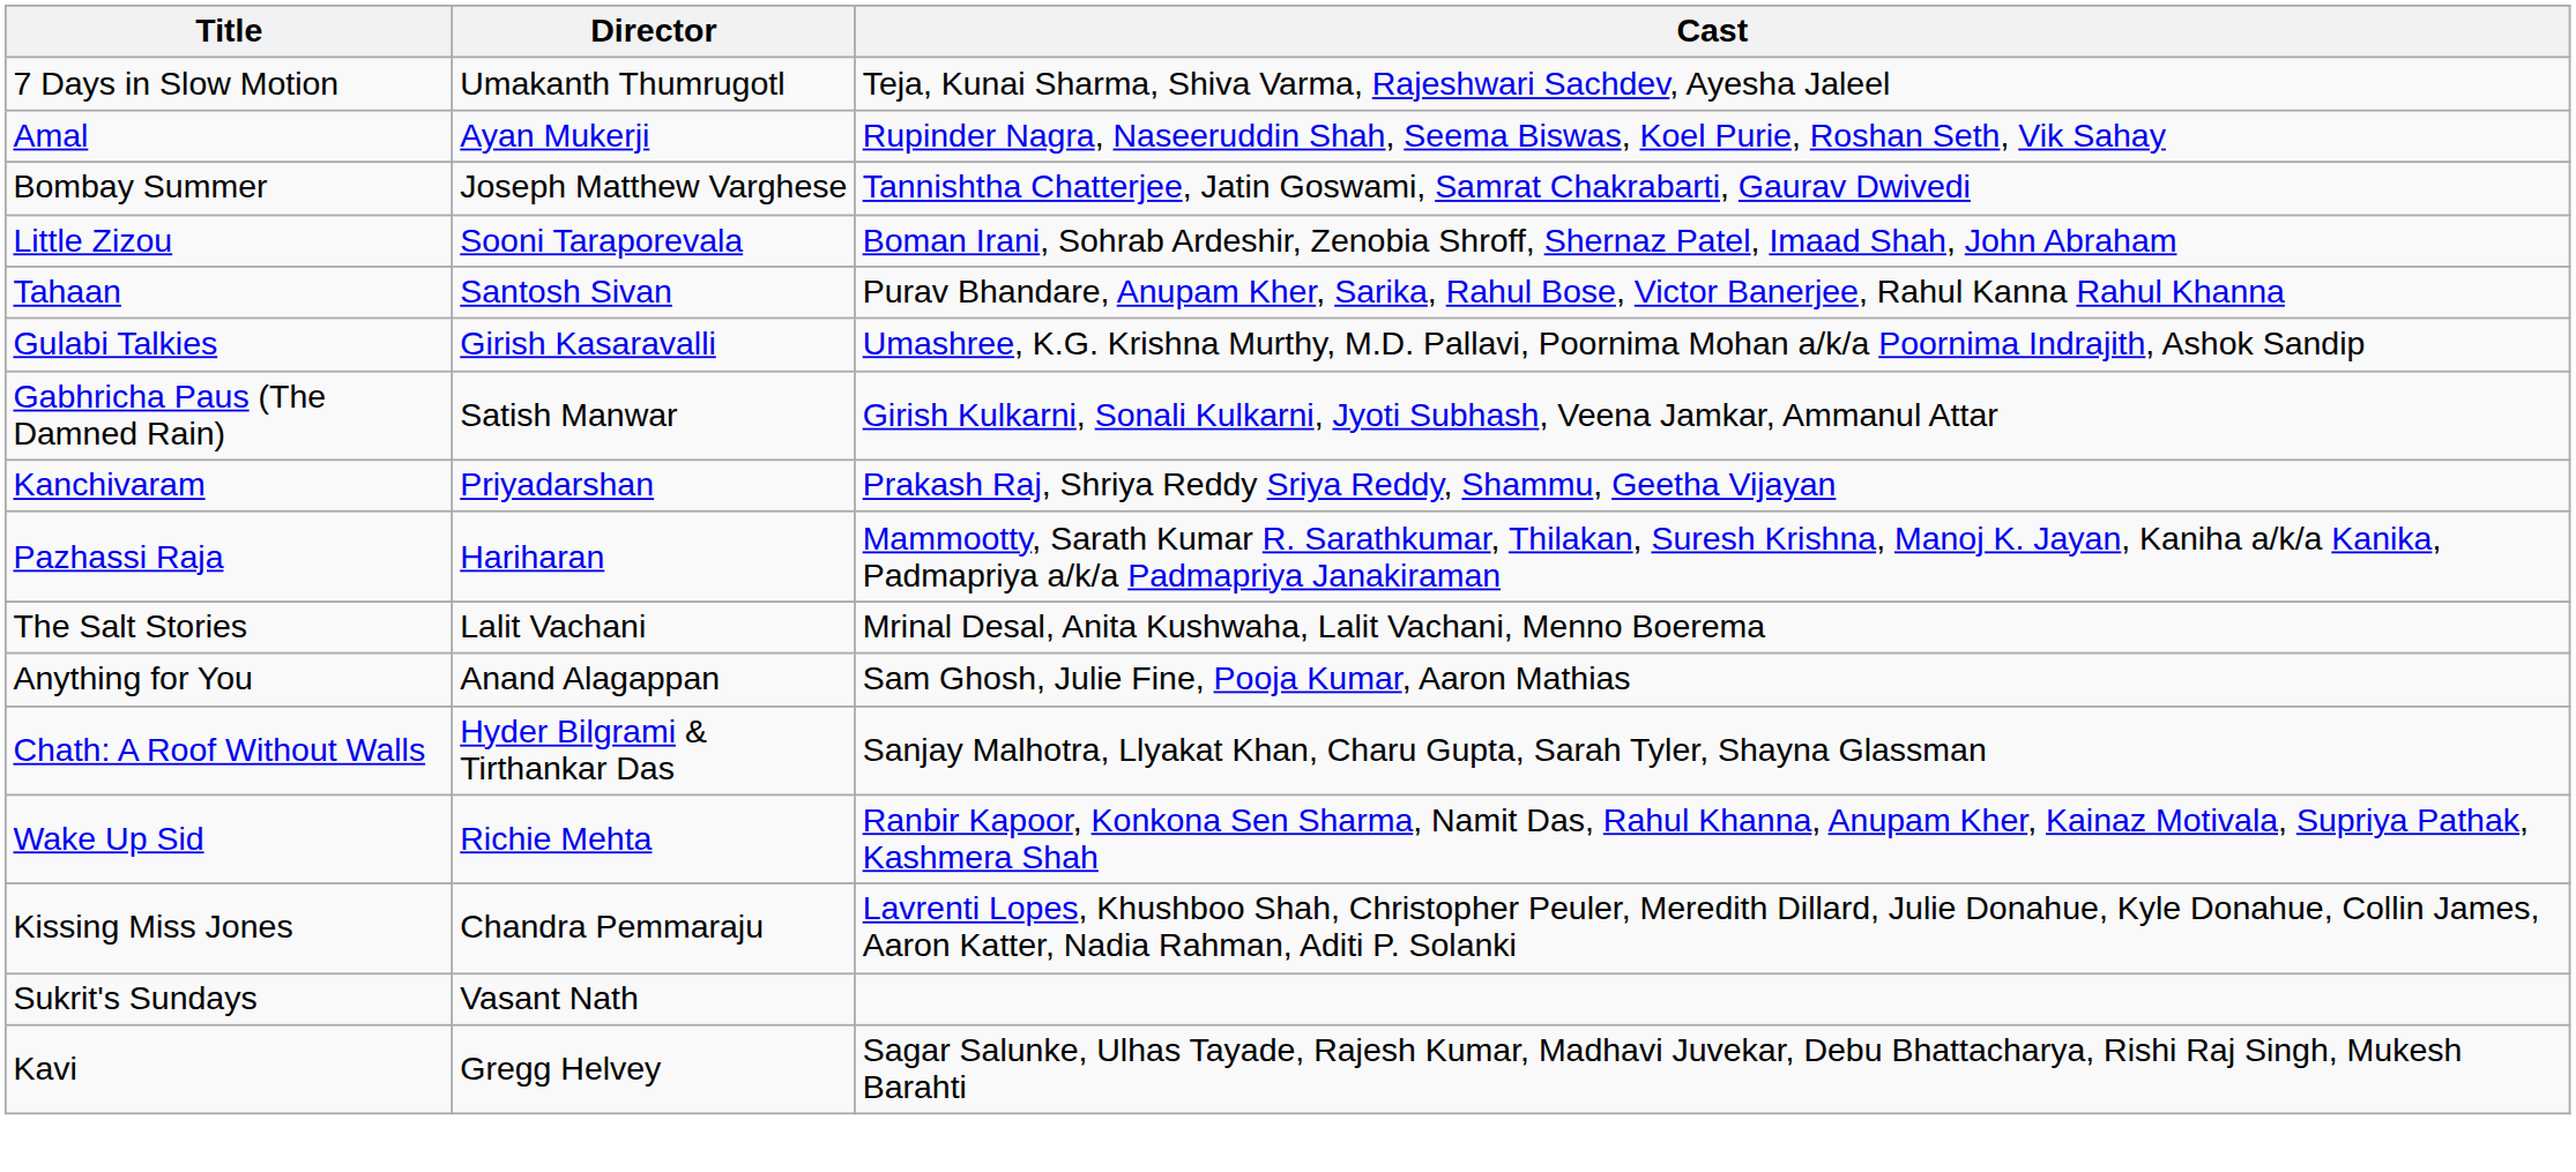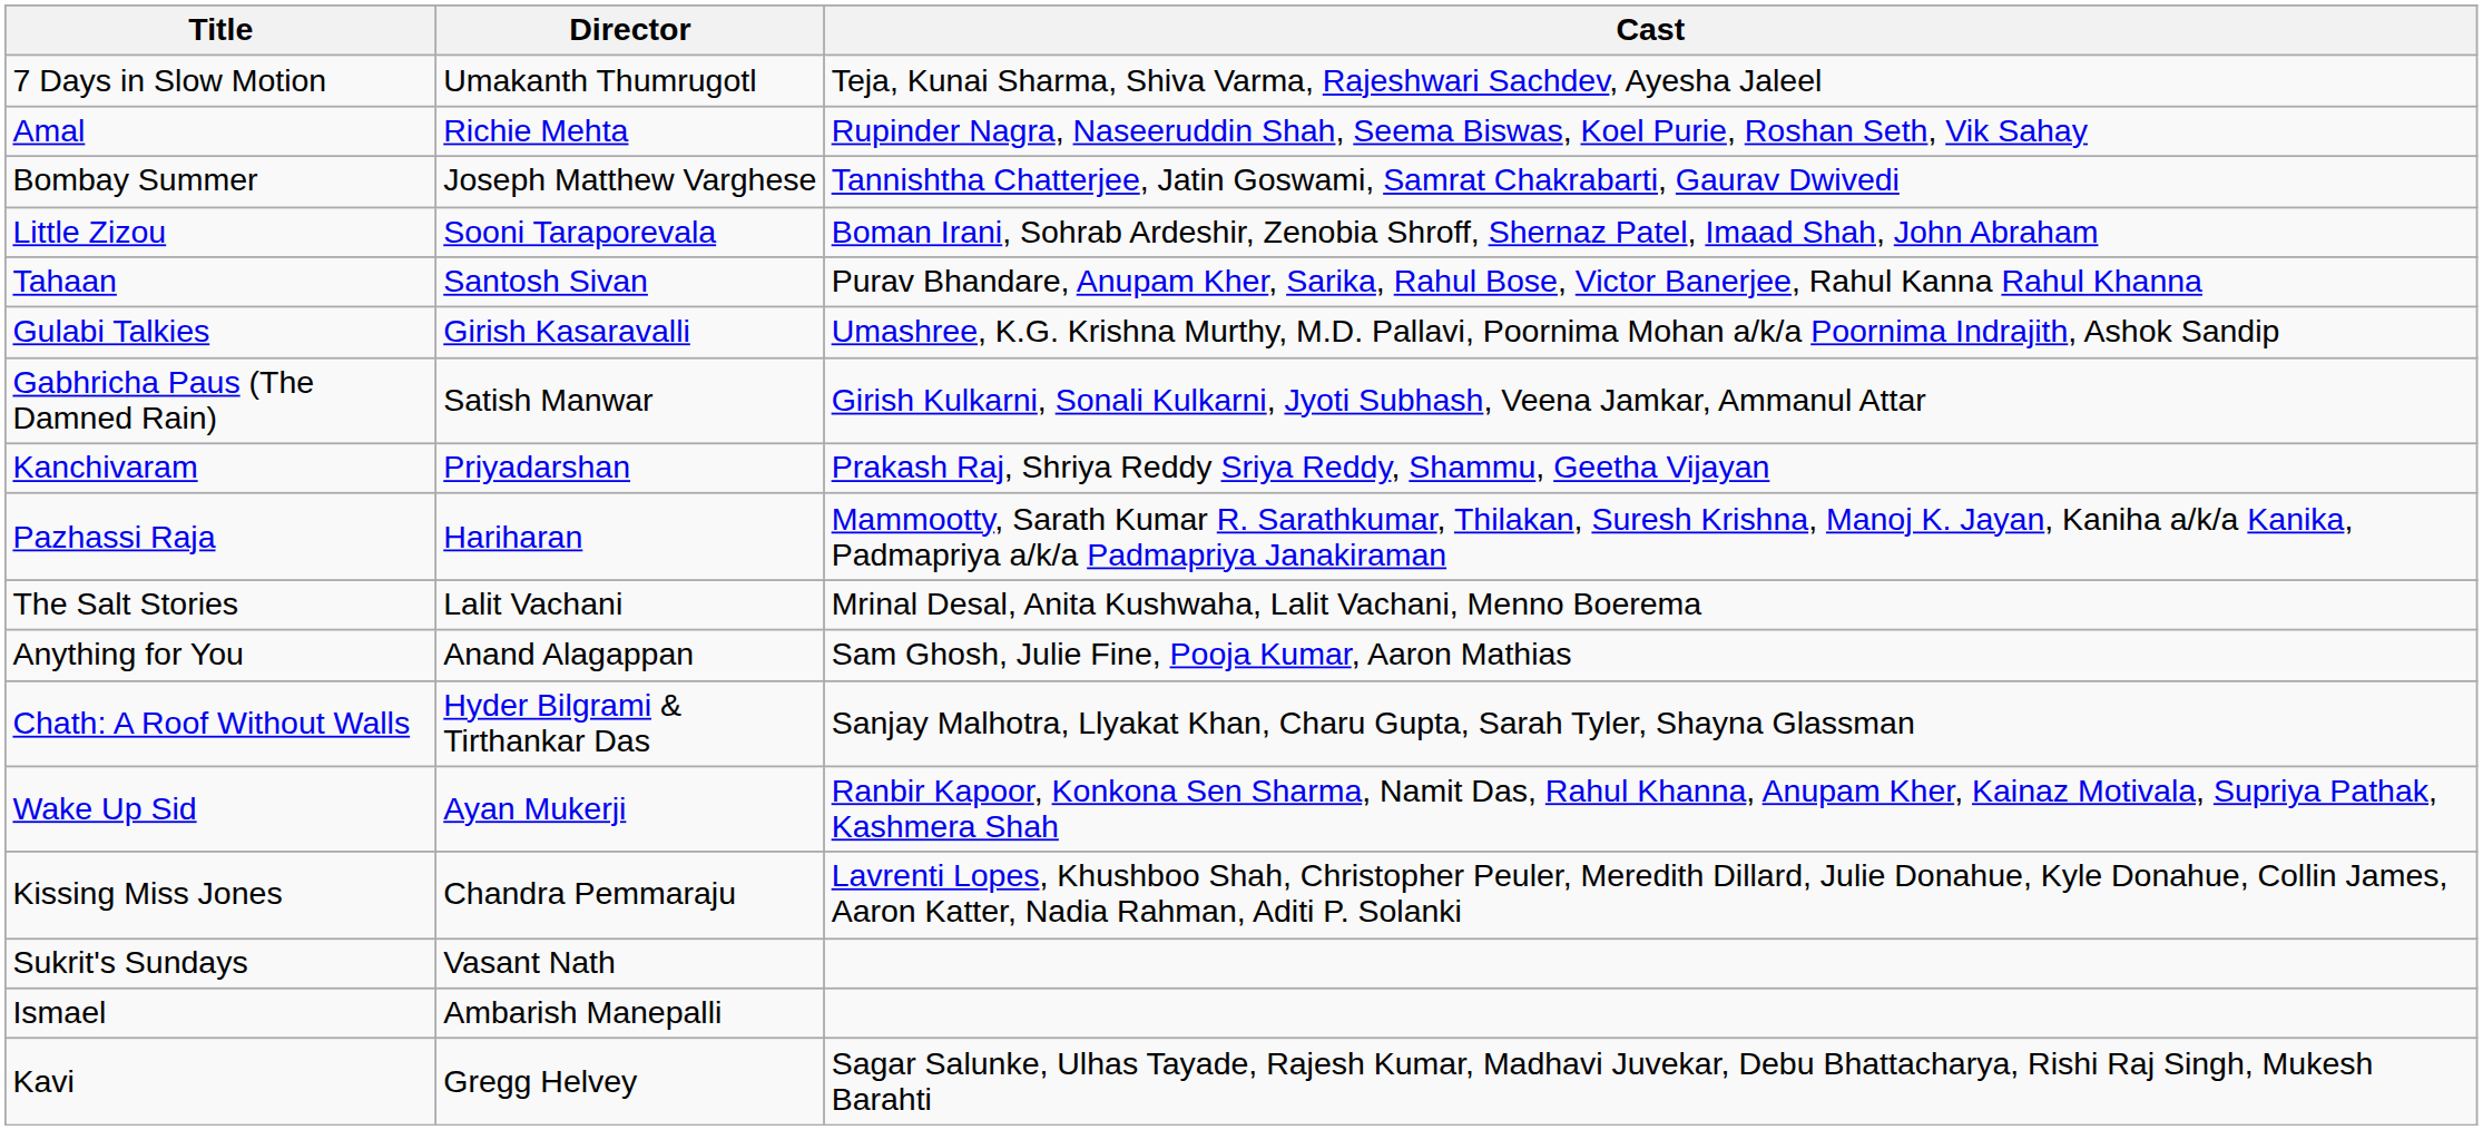Amal | Director: Ayan Mukerji -> Richie Mehta
Wake Up Sid | Director: Richie Mehta -> Ayan Mukerji
+ row: Ismael | Ambarish Manepalli
